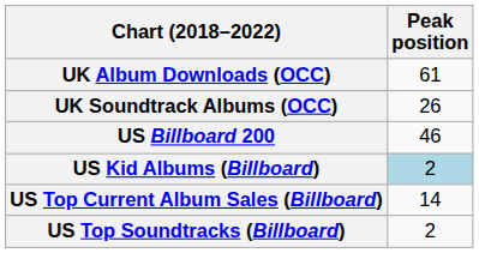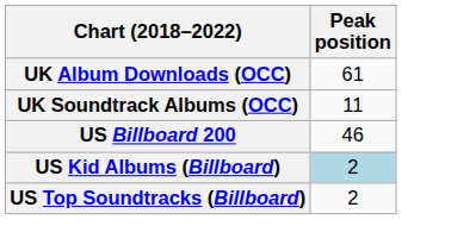UK Soundtrack Albums (OCC) | Peak position: 26 -> 11
- row: US Top Current Album Sales (Billboard) | 14
